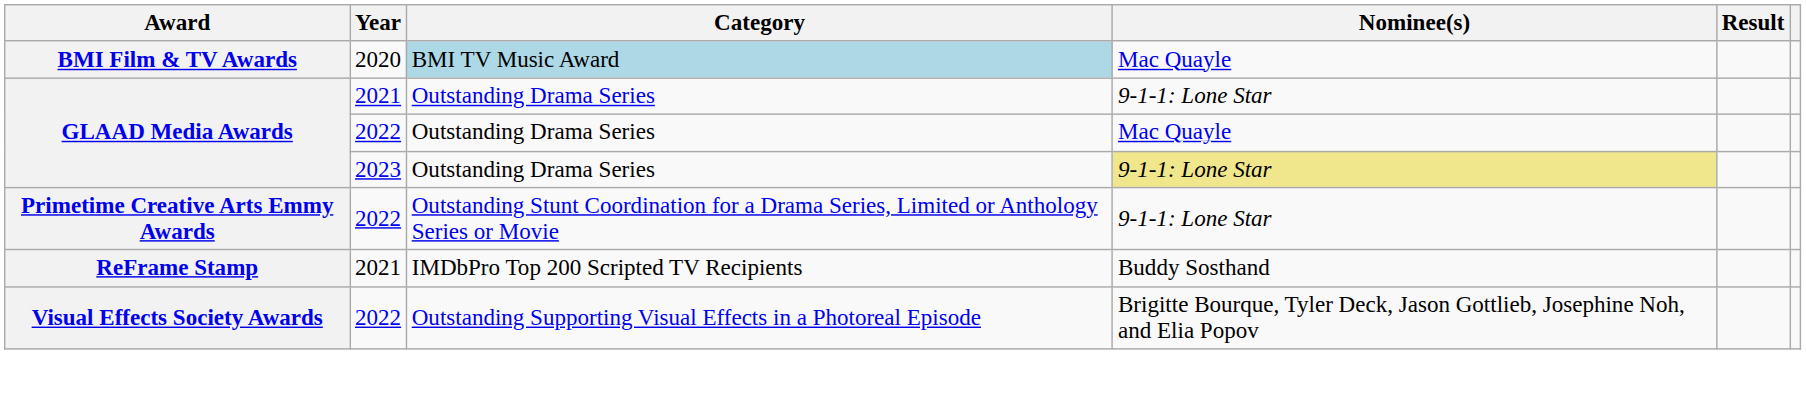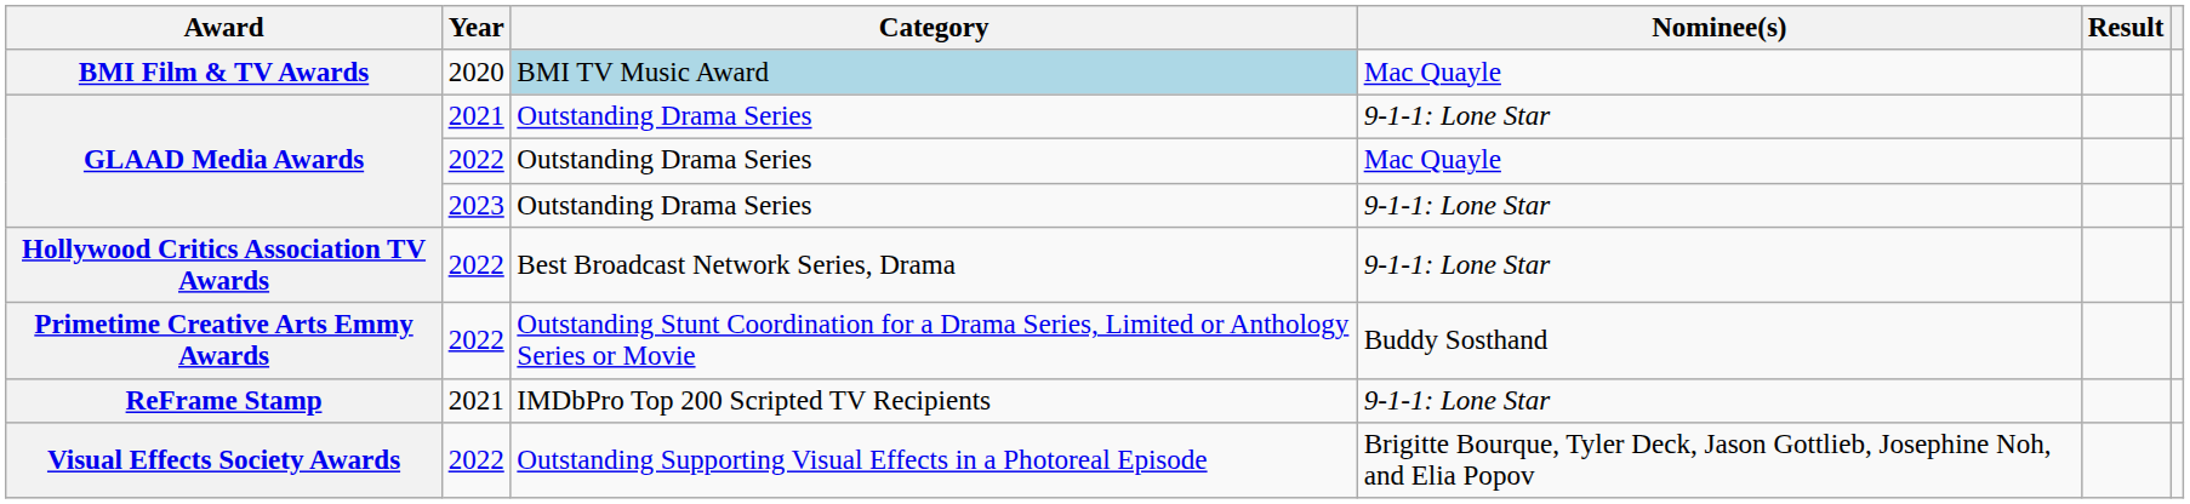GLAAD Media Awards / 2023 | Nominee(s): khaki background -> no background
+ row: Hollywood Critics Association TV Awards | 2022 | Best Broadcast Network Series, Drama | 9-1-1: Lone Star
Primetime Creative Arts Emmy Awards | Nominee(s): 9-1-1: Lone Star -> Buddy Sosthand
ReFrame Stamp | Nominee(s): Buddy Sosthand -> 9-1-1: Lone Star
